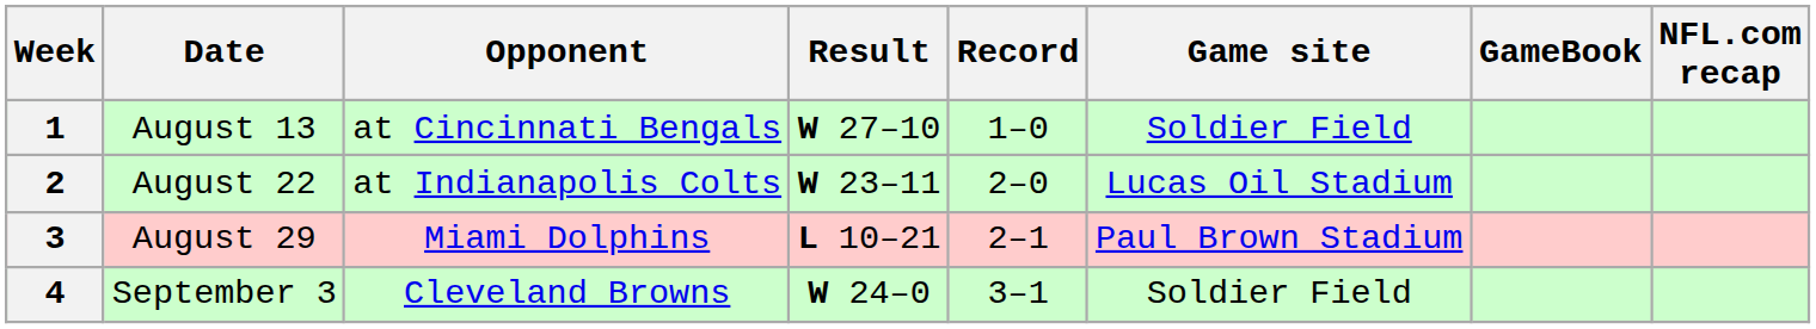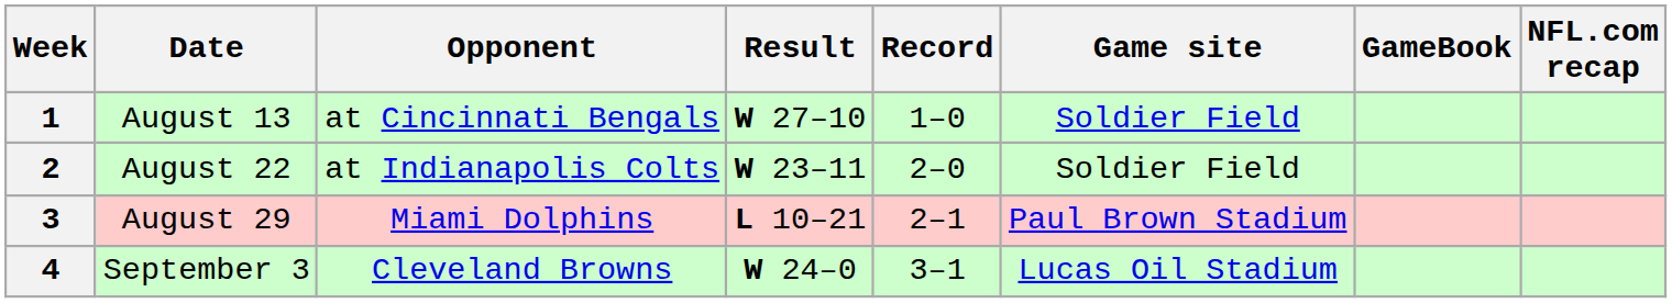2 | Game site: Lucas Oil Stadium -> Soldier Field
4 | Game site: Soldier Field -> Lucas Oil Stadium
